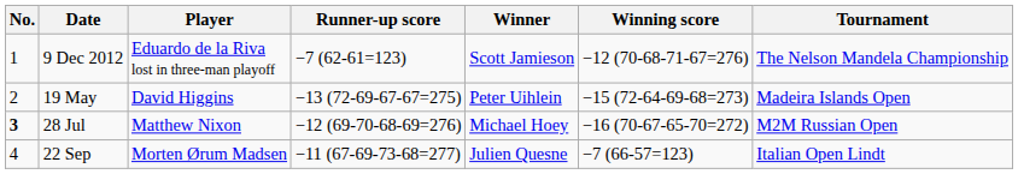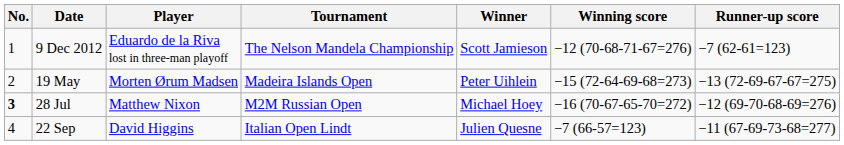columns swapped: Tournament <-> Runner-up score
19 May | Player: David Higgins -> Morten Ørum Madsen
22 Sep | Player: Morten Ørum Madsen -> David Higgins
